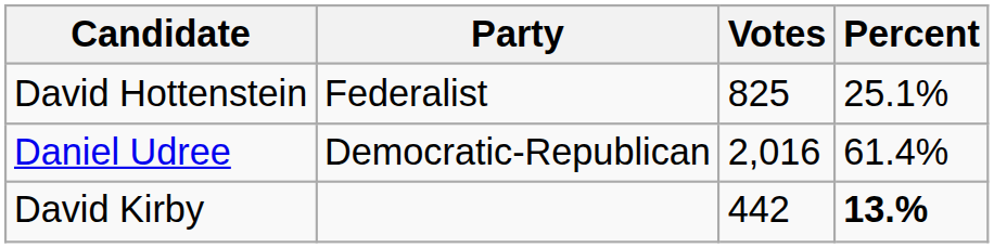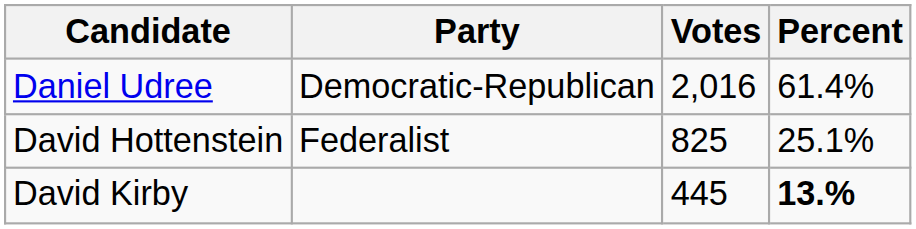rows swapped: Daniel Udree <-> David Hottenstein
David Kirby | Votes: 442 -> 445
